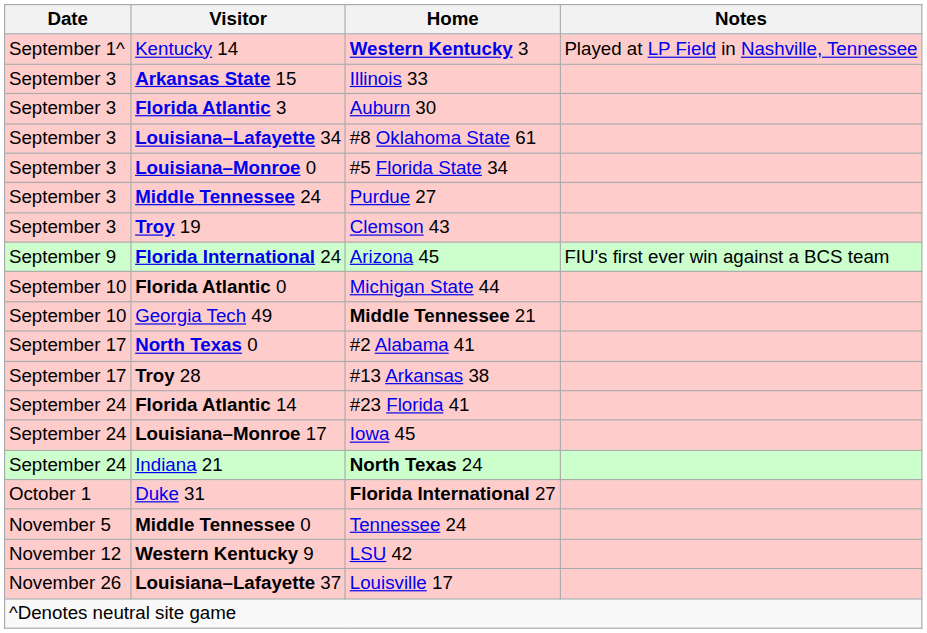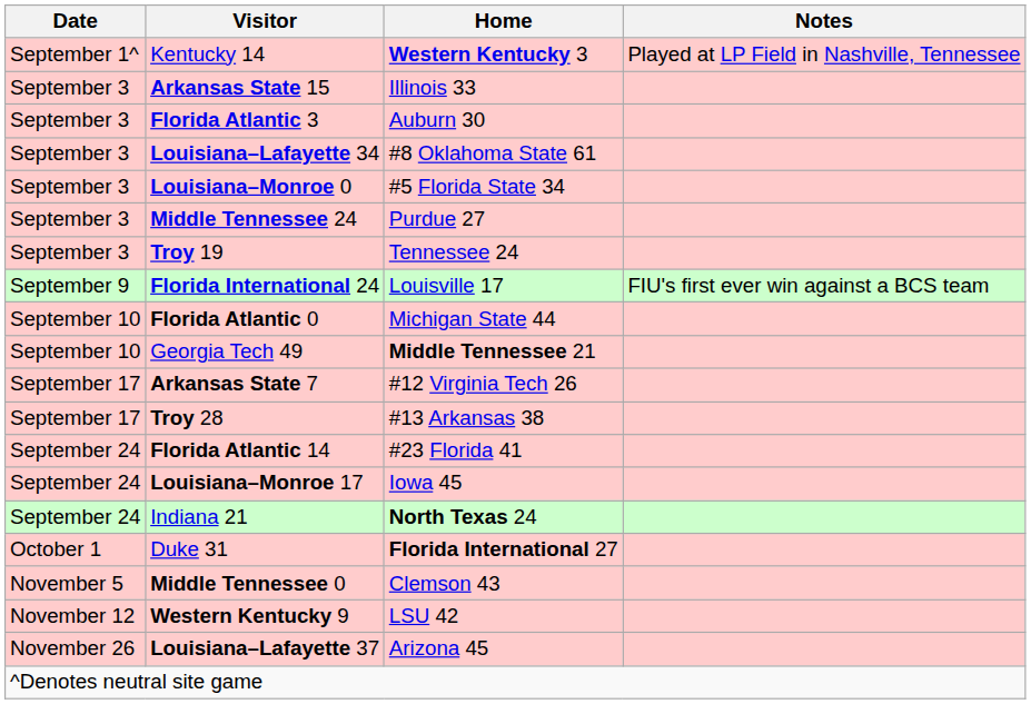Troy 19 | Home: Clemson 43 -> Tennessee 24
Florida International 24 | Home: Arizona 45 -> Louisville 17
+ row: September 17 | Arkansas State 7 | #12 Virginia Tech 26
- row: September 17 | North Texas 0 | #2 Alabama 41
Middle Tennessee 0 | Home: Tennessee 24 -> Clemson 43
Louisiana–Lafayette 37 | Home: Louisville 17 -> Arizona 45
